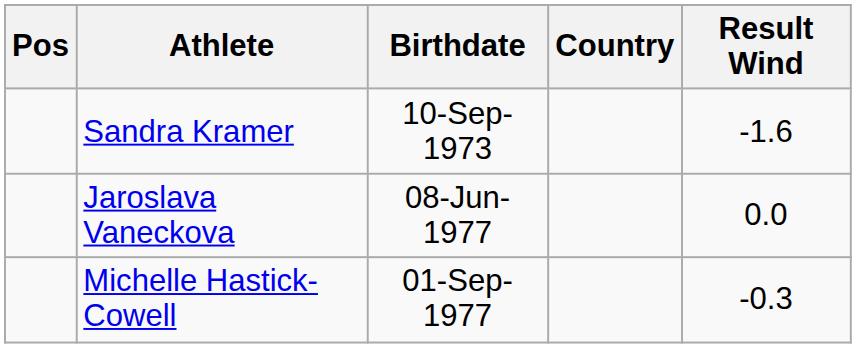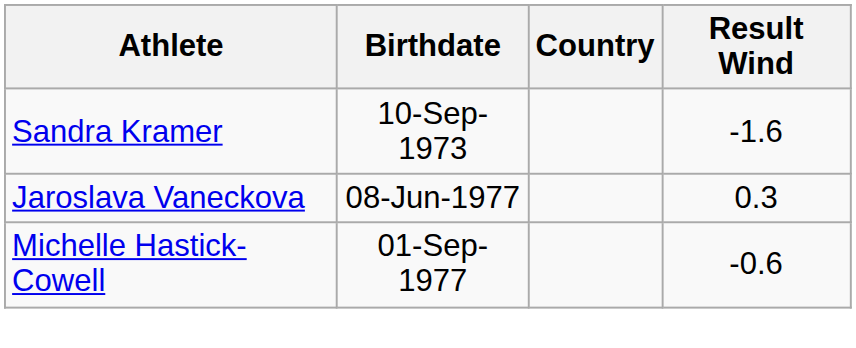- column: Pos
Jaroslava Vaneckova | Result Wind: 0.0 -> 0.3
Michelle Hastick-Cowell | Result Wind: -0.3 -> -0.6
